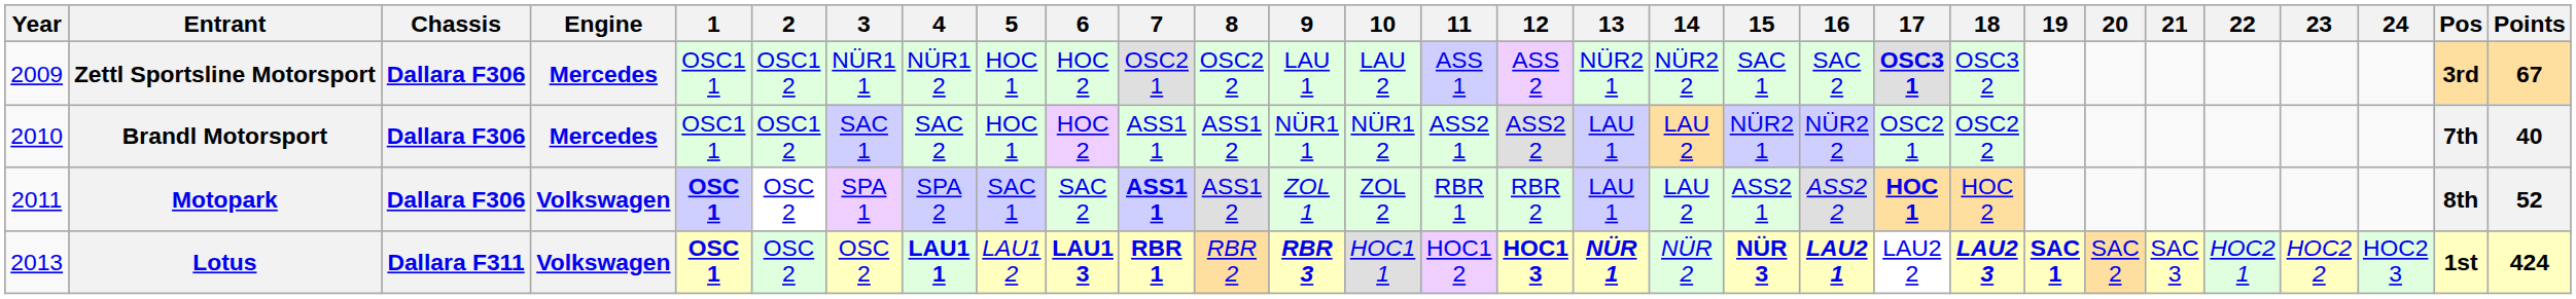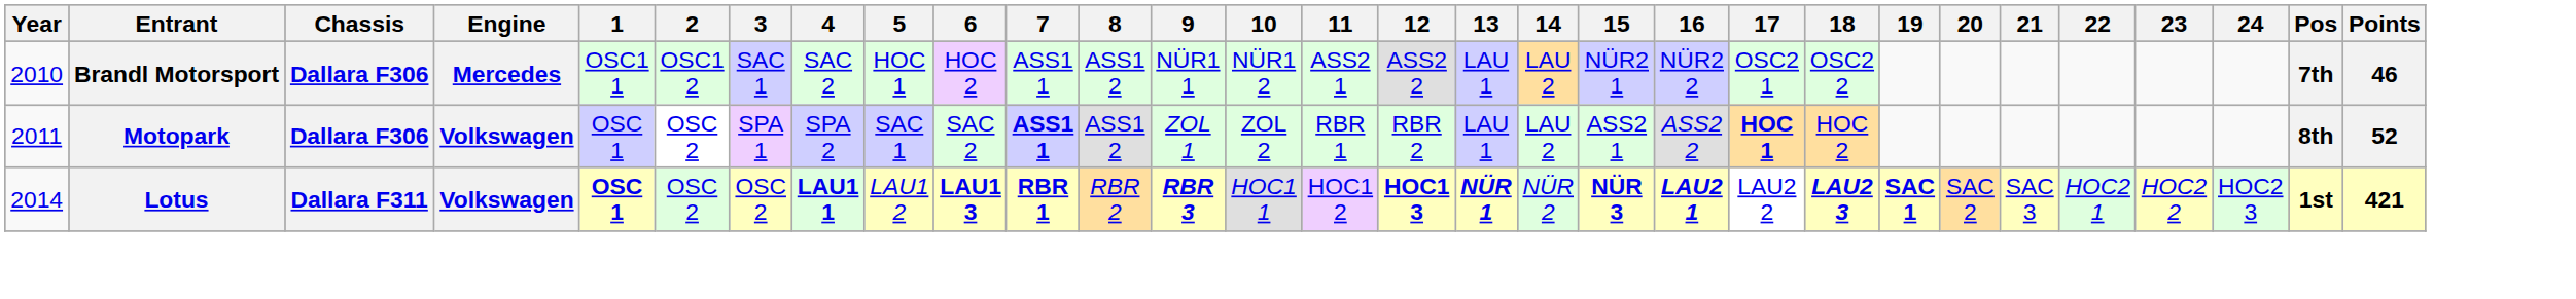- row: 2009 | Zettl Sportsline Motorsport | Dallara F306 | Mercedes | OSC1 1 | OSC1 2 | NÜR1 1 | NÜR1 2 | HOC 1 | HOC 2 | OSC2 1 | OSC2 2 | LAU 1 | LAU 2 | ASS 1 | ASS 2 | NÜR2 1 | NÜR2 2 | SAC 1 | SAC 2 | OSC3 1 | OSC3 2 | 3rd | 67
Brandl Motorsport | Points: 40 -> 46
Motopark | 1: bold -> normal
Lotus | Year: 2013 -> 2014
Lotus | Points: 424 -> 421
